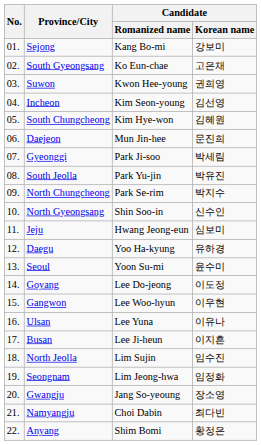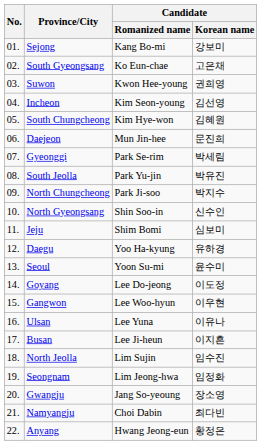Gyeonggi | Candidate / Romanized name: Park Ji-soo -> Park Se-rim
North Chungcheong | Candidate / Romanized name: Park Se-rim -> Park Ji-soo
Jeju | Candidate / Romanized name: Hwang Jeong-eun -> Shim Bomi
Anyang | Candidate / Romanized name: Shim Bomi -> Hwang Jeong-eun
